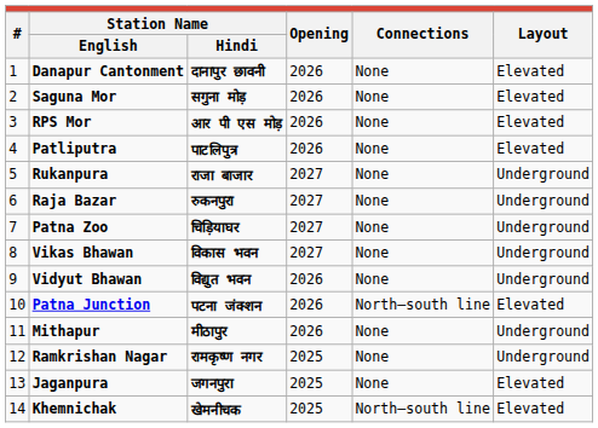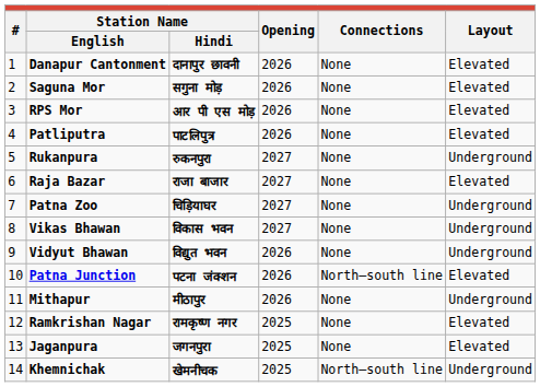Rukanpura | Station Name / Hindi: राजा बाजार -> रुकनपुरा
Raja Bazar | Station Name / Hindi: रुकनपुरा -> राजा बाजार
Raja Bazar | Layout: Underground -> Elevated
Ramkrishan Nagar | Layout: Underground -> Elevated
Khemnichak | Layout: Elevated -> Underground
